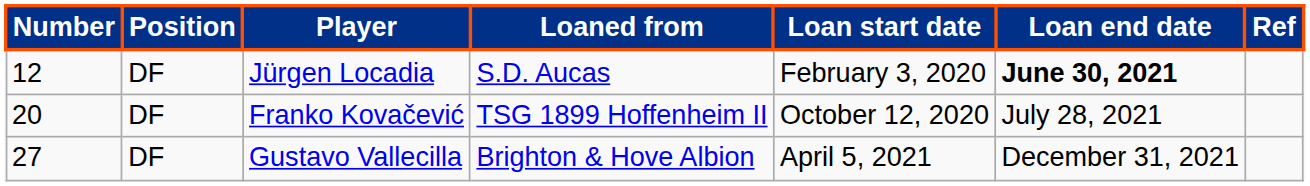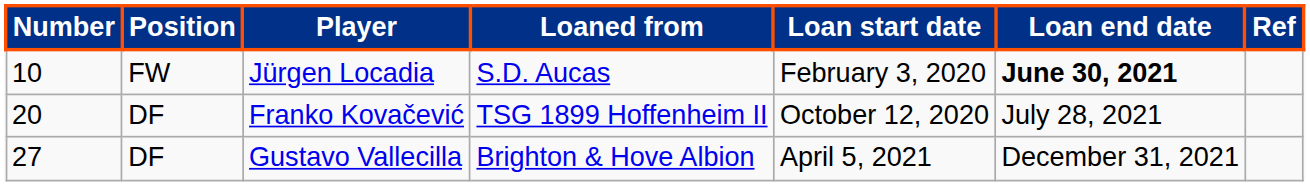Jürgen Locadia | Number: 12 -> 10
Jürgen Locadia | Position: DF -> FW
